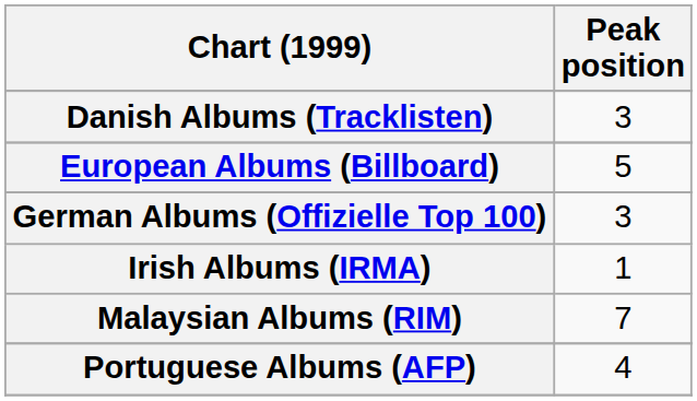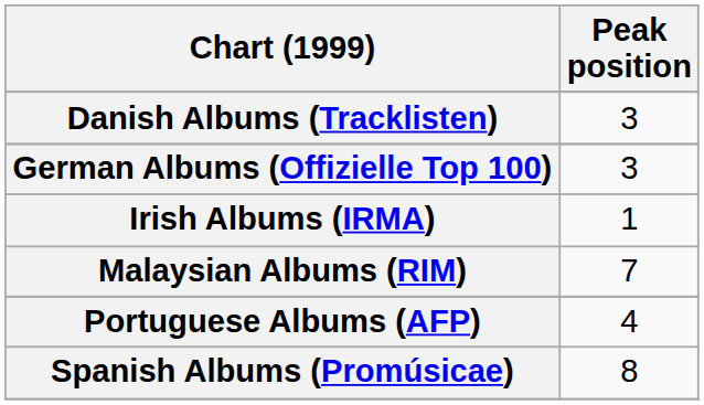- row: European Albums (Billboard) | 5
+ row: Spanish Albums (Promúsicae) | 8
